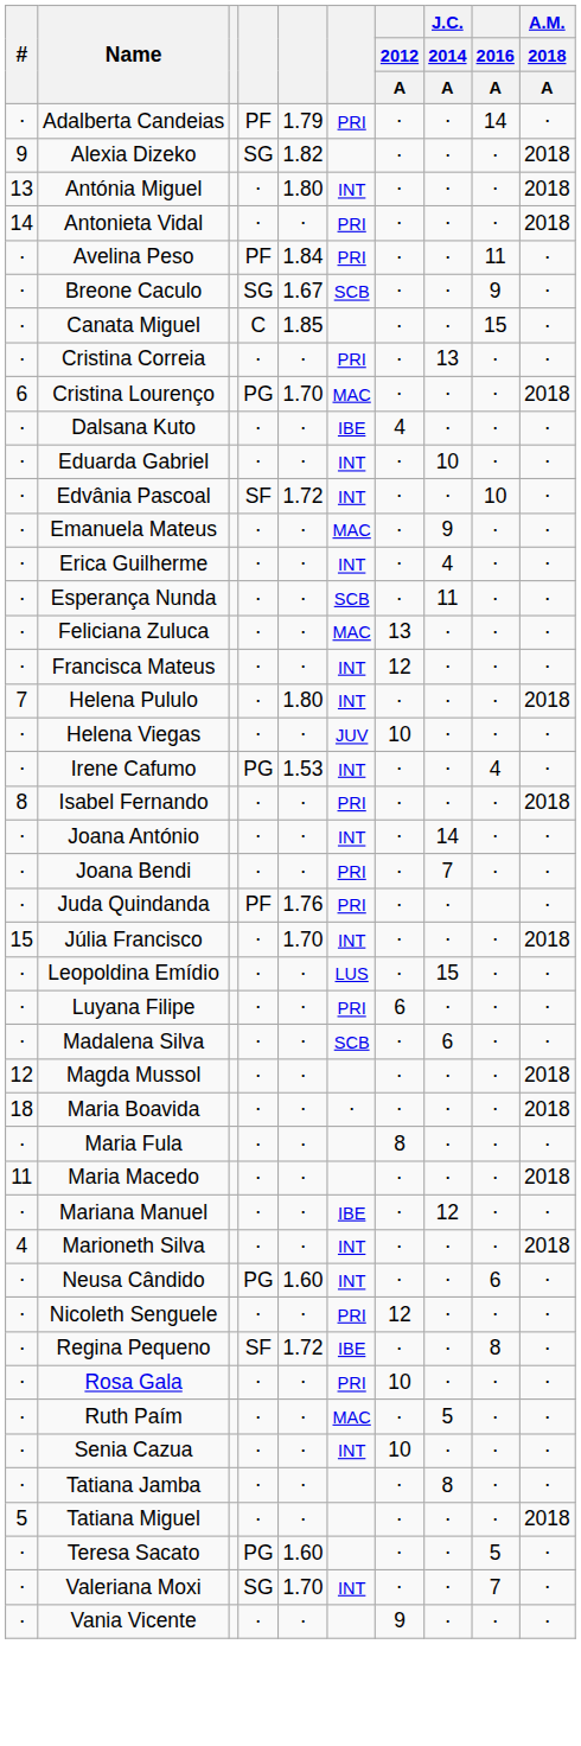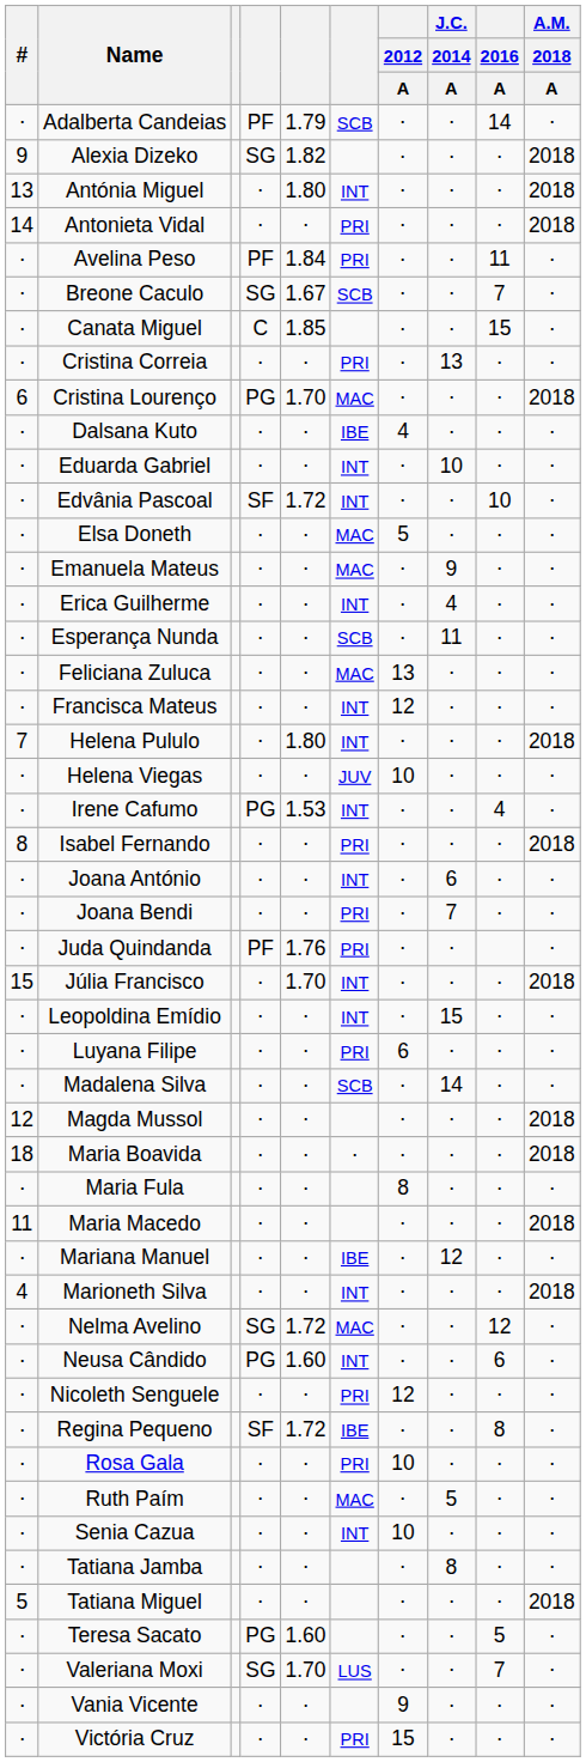Adalberta Candeias | column 6: PRI -> SCB
Breone Caculo | 2016 / A: 9 -> 7
+ row: ⋅ | Elsa Doneth | ⋅ | ⋅ | MAC | 5 | ⋅ | ⋅ | ⋅
Joana António | J.C. / 2014 / A: 14 -> 6
Leopoldina Emídio | column 6: LUS -> INT
Madalena Silva | J.C. / 2014 / A: 6 -> 14
+ row: ⋅ | Nelma Avelino | SG | 1.72 | MAC | ⋅ | ⋅ | 12 | ⋅
Valeriana Moxi | column 6: INT -> LUS
+ row: ⋅ | Victória Cruz | ⋅ | ⋅ | PRI | 15 | ⋅ | ⋅ | ⋅
